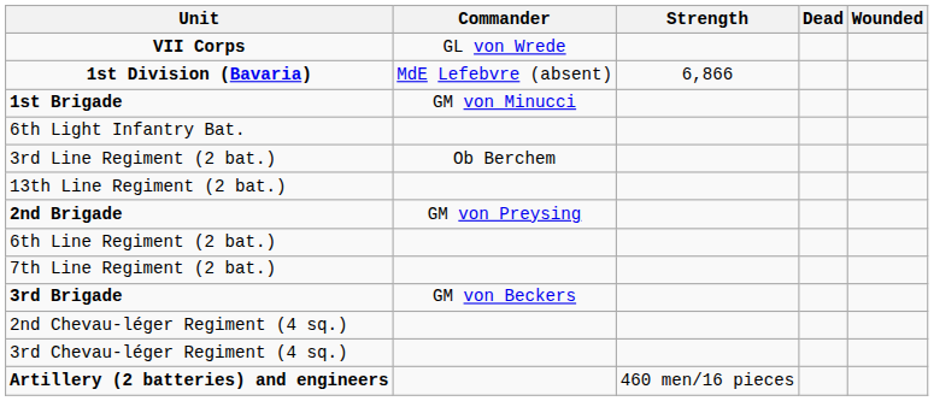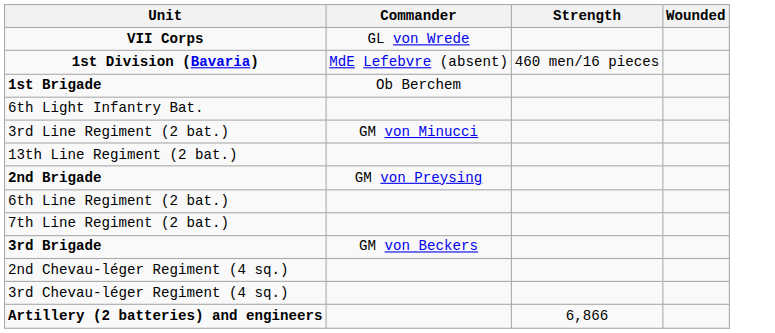- column: Dead
1st Division (Bavaria) | Strength: 6,866 -> 460 men/16 pieces
1st Brigade | Commander: GM von Minucci -> Ob Berchem
3rd Line Regiment (2 bat.) | Commander: Ob Berchem -> GM von Minucci
Artillery (2 batteries) and engineers | Strength: 460 men/16 pieces -> 6,866
